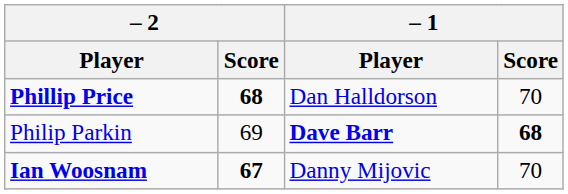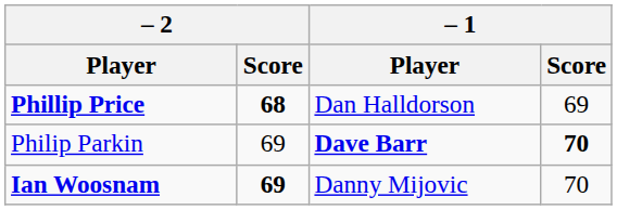Phillip Price | – 1 / Score: 70 -> 69
Philip Parkin | – 1 / Score: 68 -> 70
Ian Woosnam | – 2 / Score: 67 -> 69
